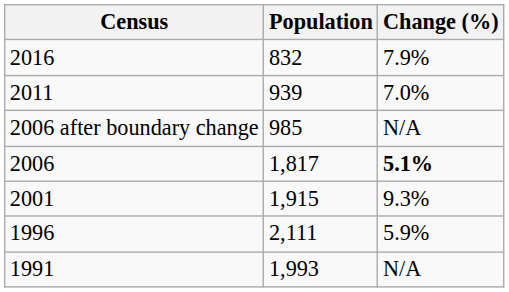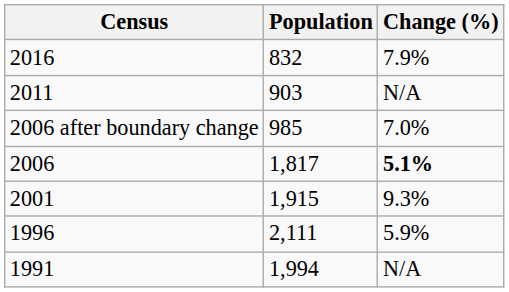2011 | Population: 939 -> 903
2011 | Change (%): 7.0% -> N/A
2006 after boundary change | Change (%): N/A -> 7.0%
1991 | Population: 1,993 -> 1,994
